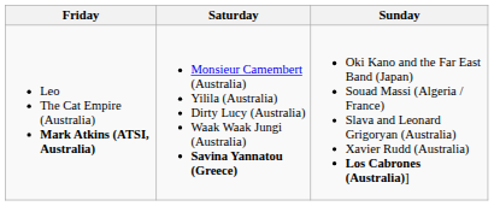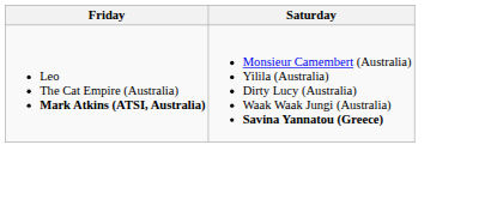- column: Sunday | Oki Kano and the Far East Band (Japan) Souad Massi (Algeria / France) Slava and Leonard Grigoryan (Australia) Xavier Rudd (Australia) Los Cabrones (Australia)]
